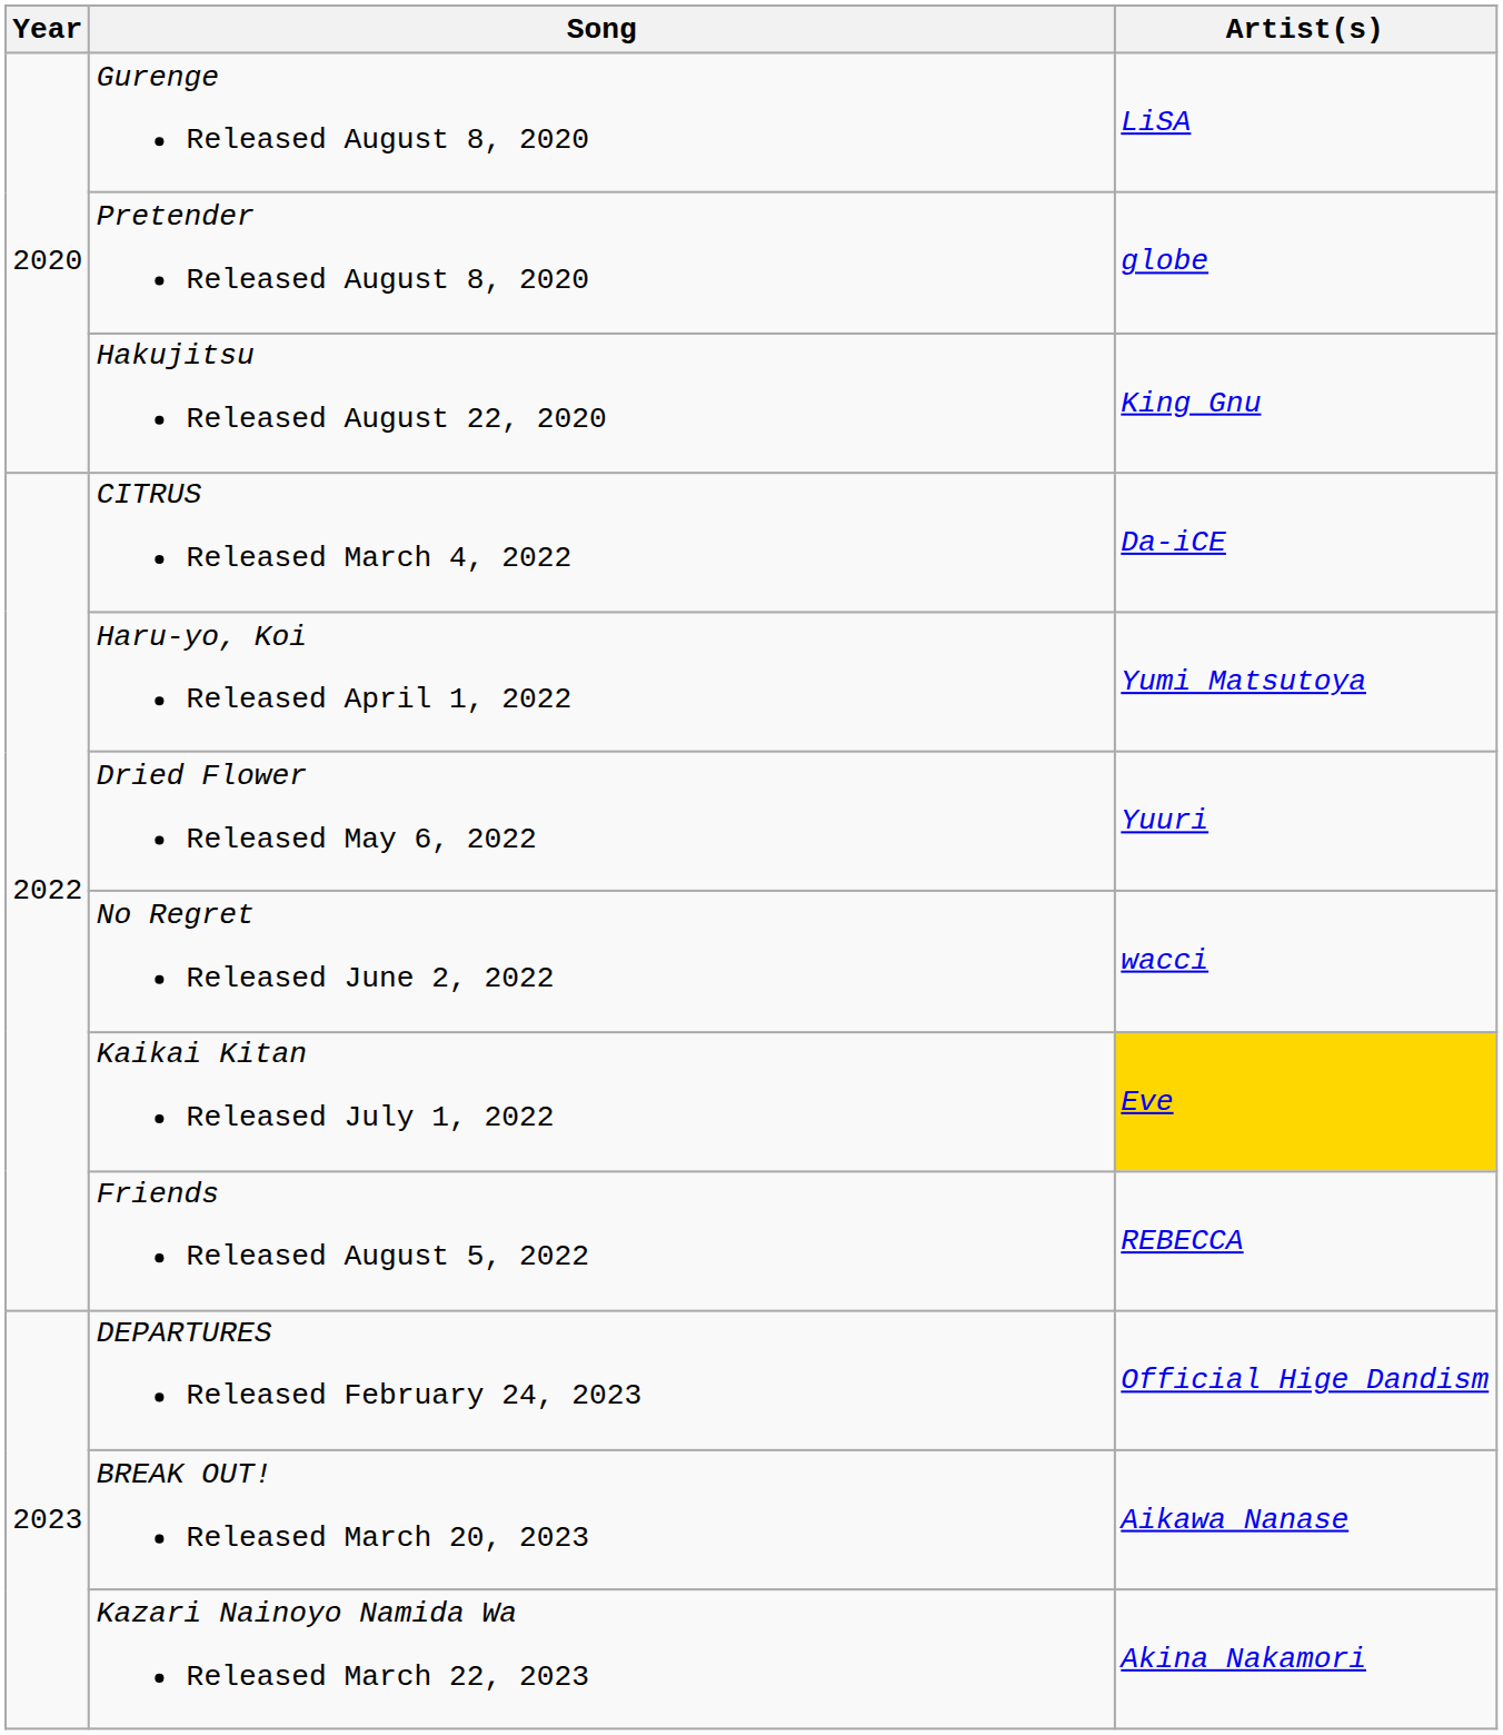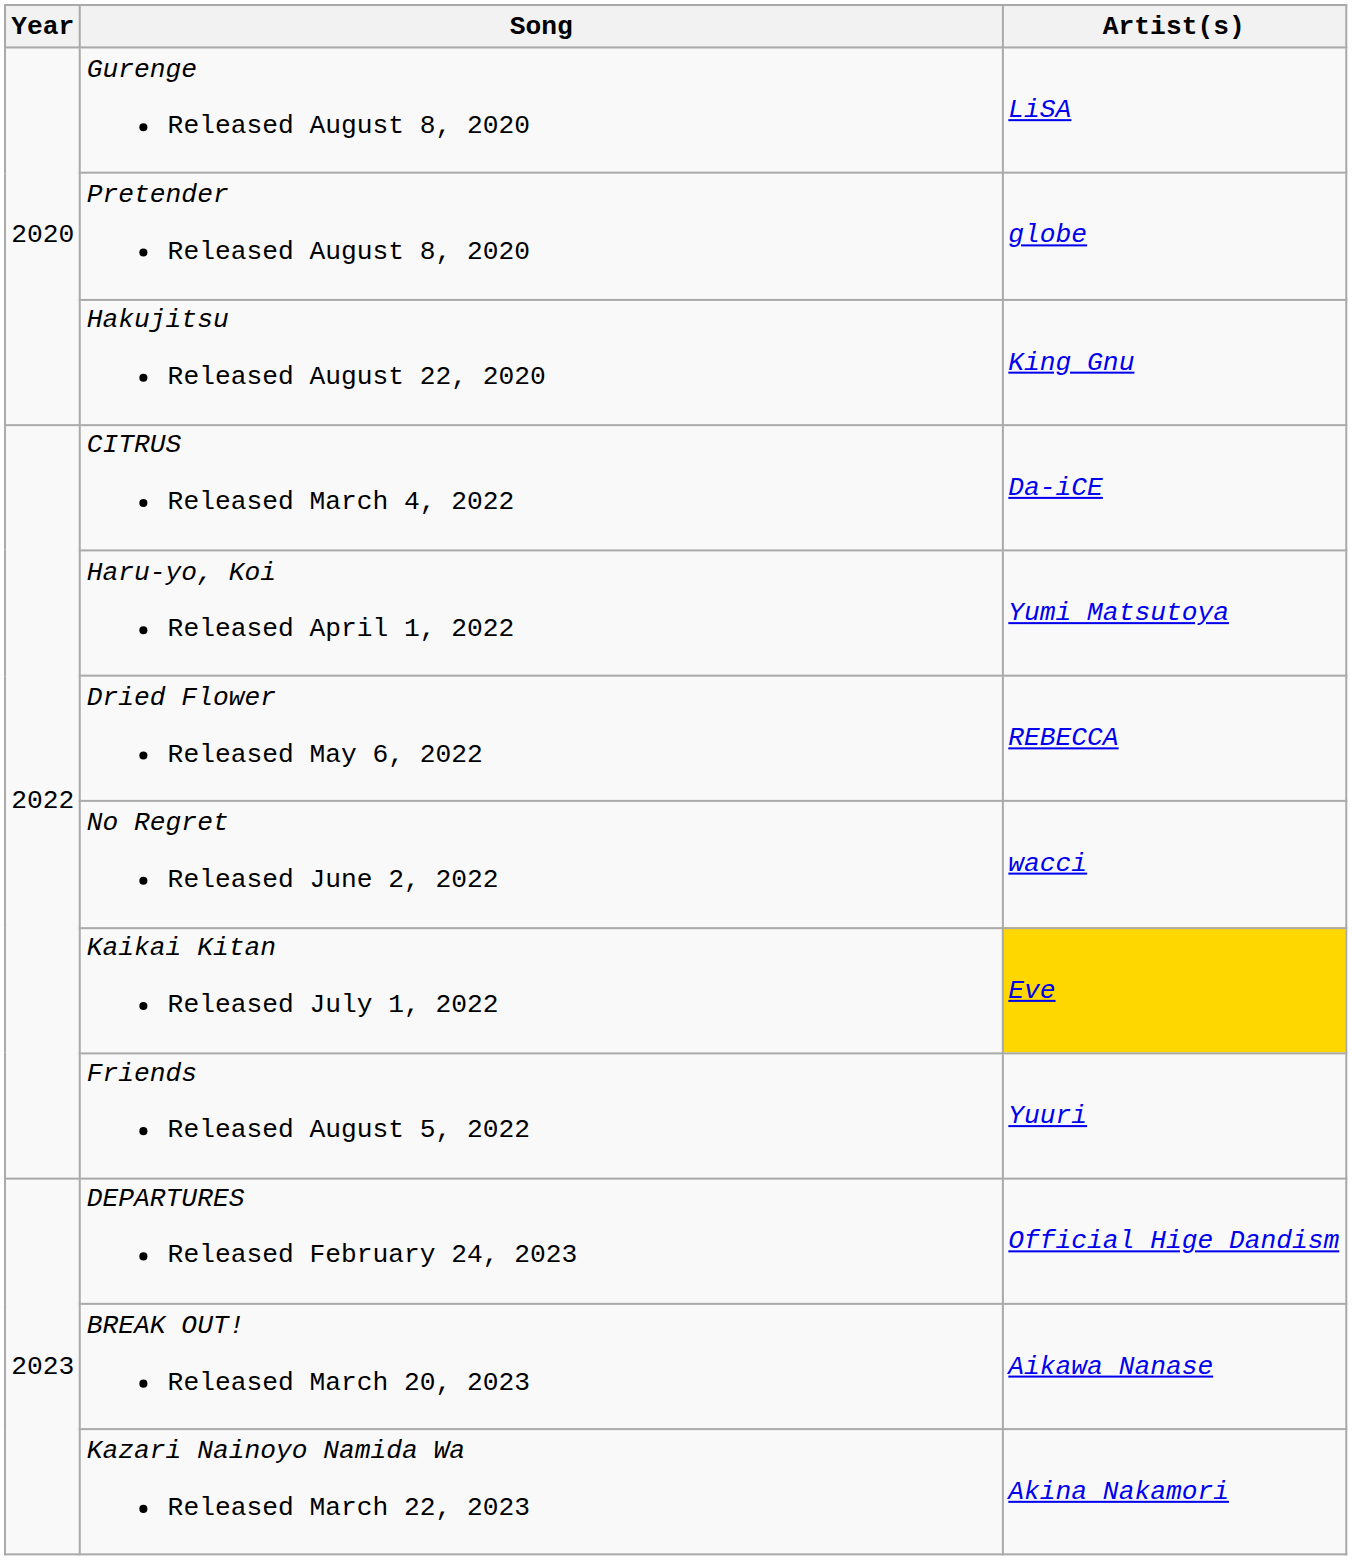Dried Flower Released May 6, 2022 | Artist(s): Yuuri -> REBECCA
Friends Released August 5, 2022 | Artist(s): REBECCA -> Yuuri
